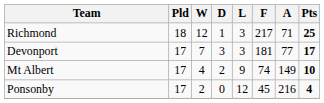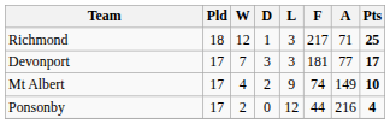Ponsonby | F: 45 -> 44
